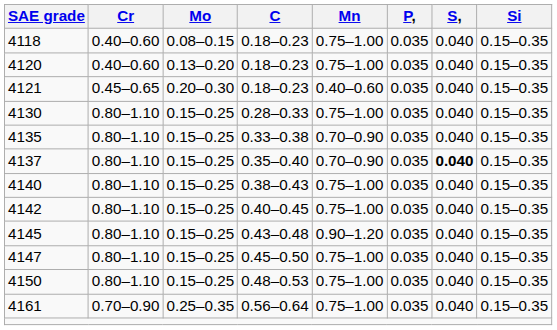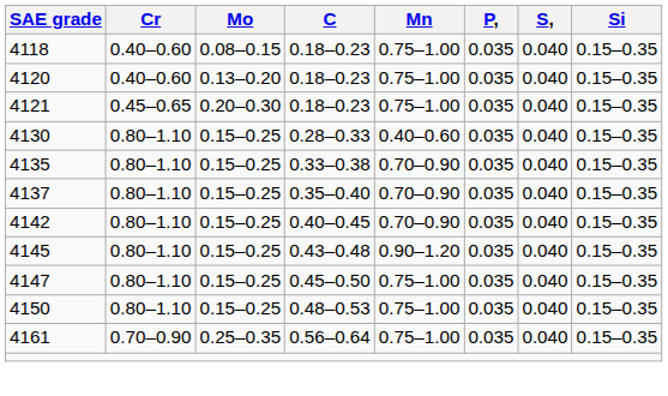4121 | Mn: 0.40–0.60 -> 0.75–1.00
4130 | Mn: 0.75–1.00 -> 0.40–0.60
4137 | S,: bold -> normal
- row: 4140 | 0.80–1.10 | 0.15–0.25 | 0.38–0.43 | 0.75–1.00 | 0.035 | 0.040 | 0.15–0.35
4142 | Mn: 0.75–1.00 -> 0.70–0.90
